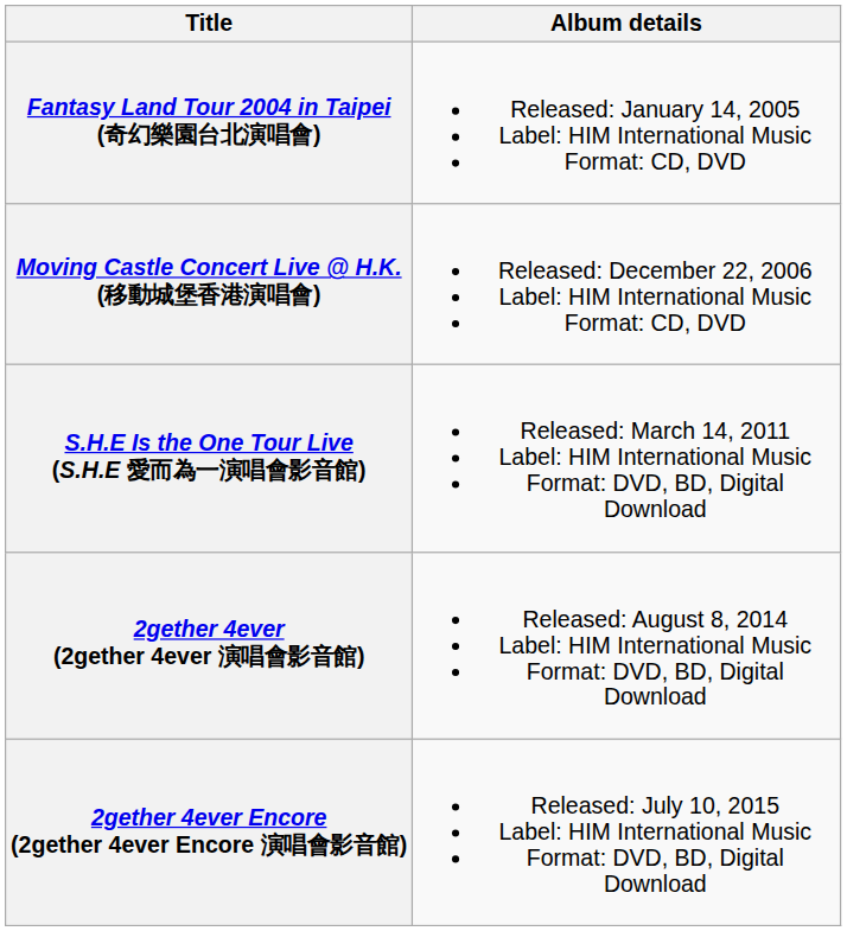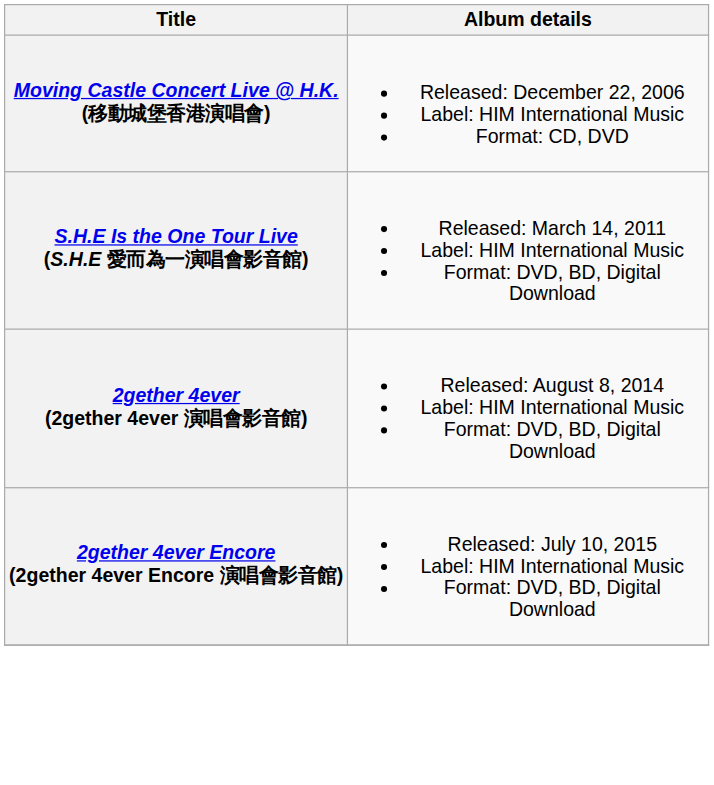- row: Fantasy Land Tour 2004 in Taipei (奇幻樂園台北演唱會) | Released: January 14, 2005 Label: HIM International Music Format: CD, DVD
